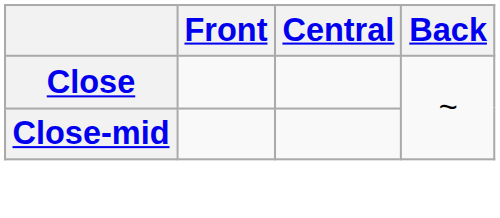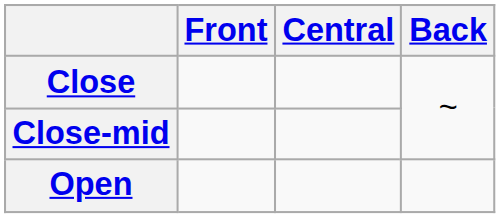+ row: Open
